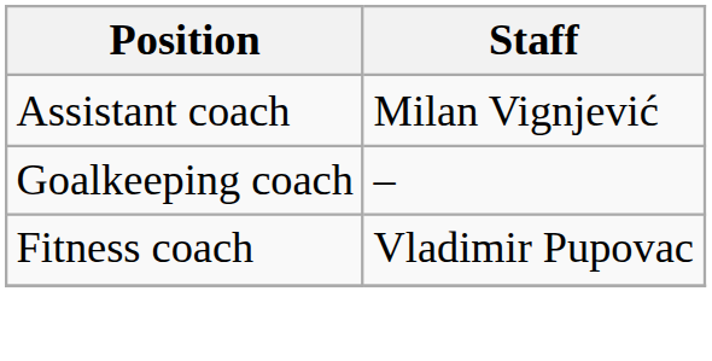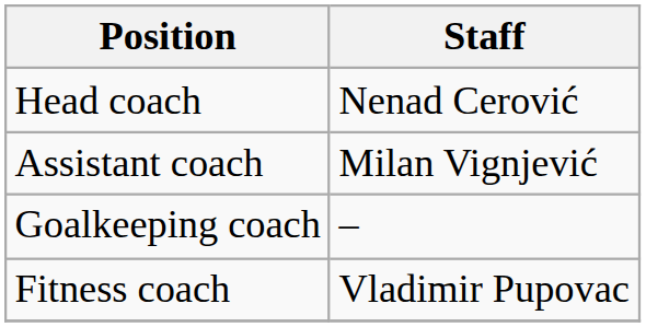+ row: Head coach | Nenad Cerović
